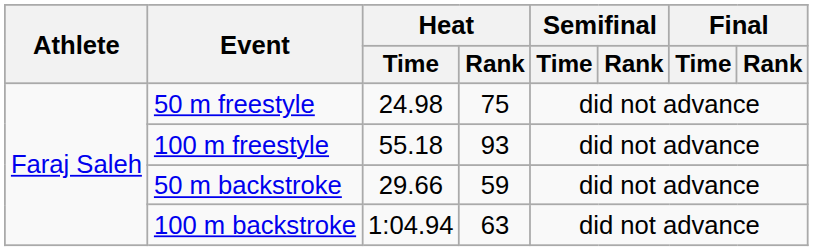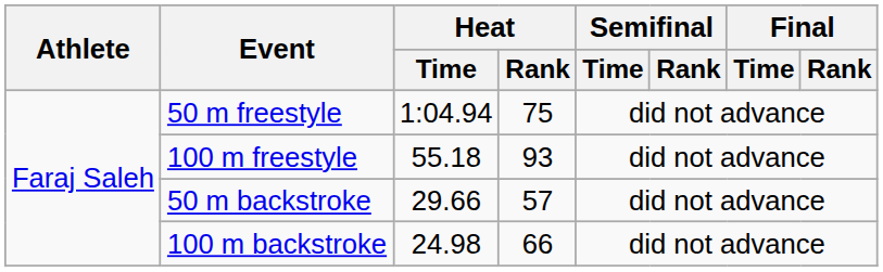50 m freestyle | Heat / Time: 24.98 -> 1:04.94
50 m backstroke | Heat / Rank: 59 -> 57
100 m backstroke | Heat / Time: 1:04.94 -> 24.98
100 m backstroke | Heat / Rank: 63 -> 66
